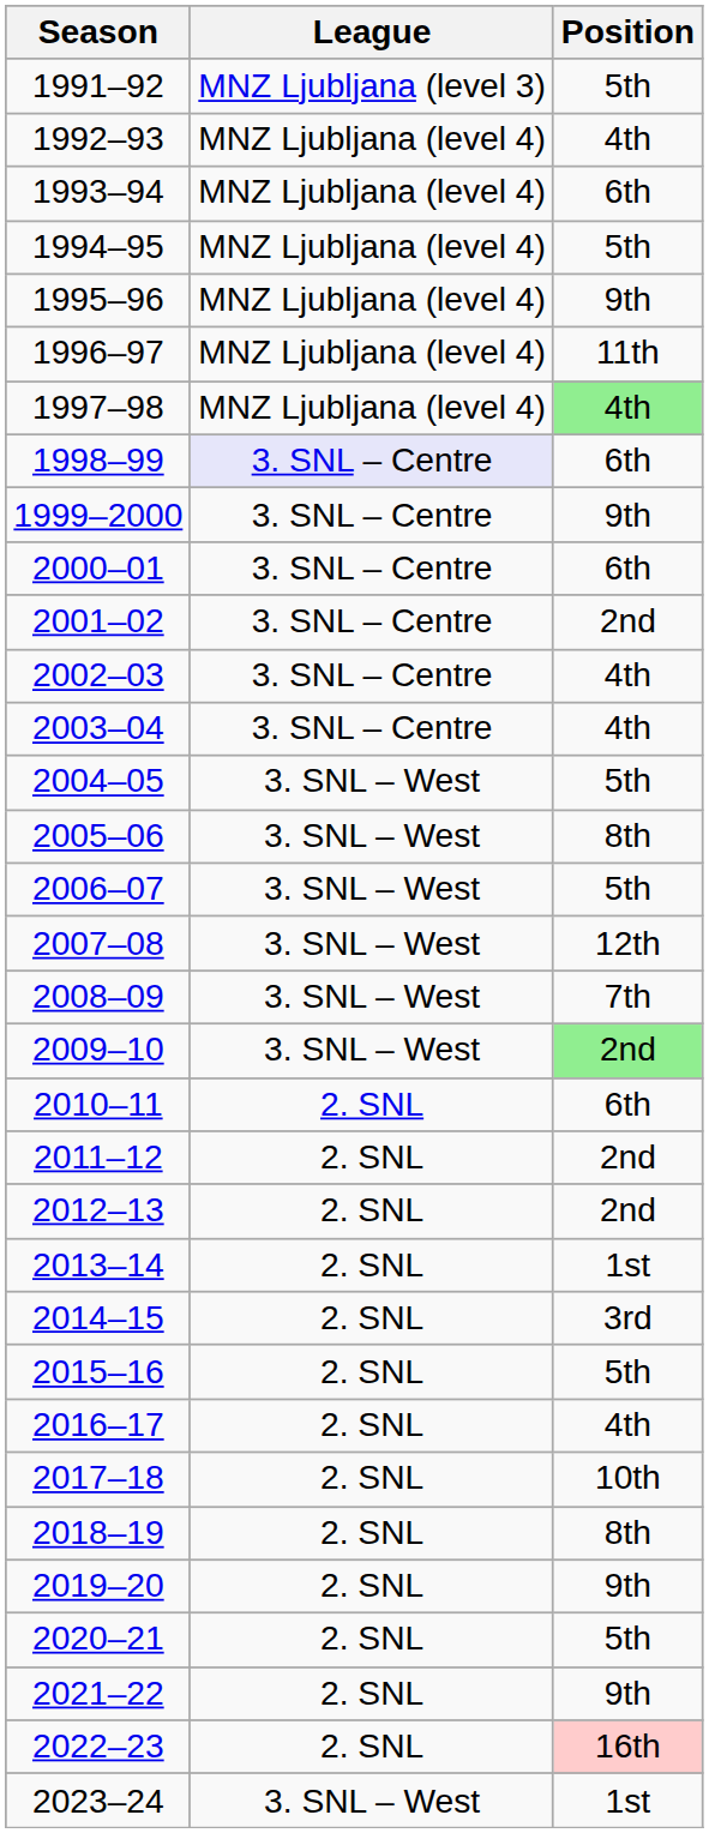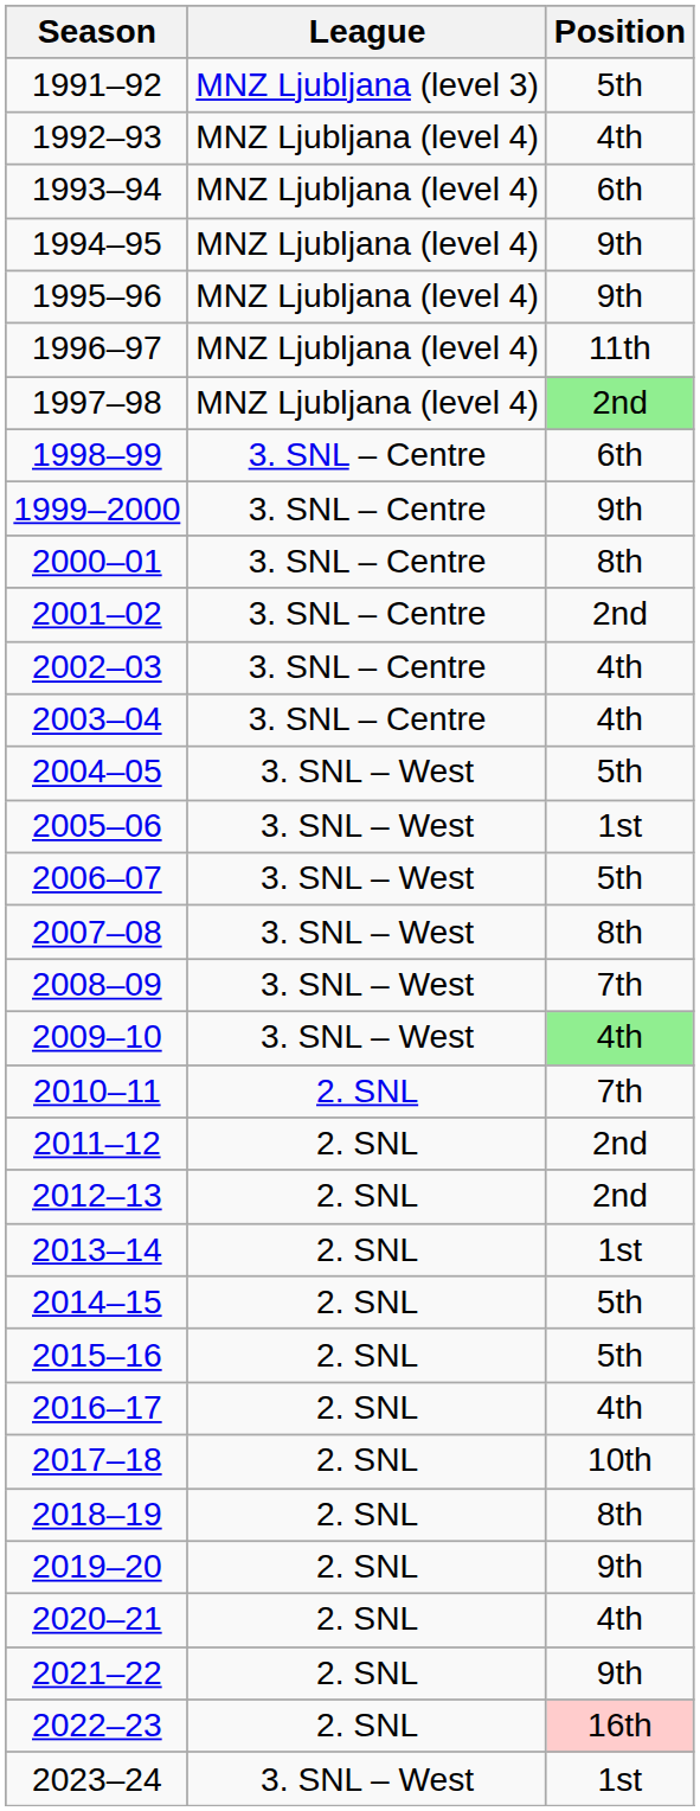1994–95 | Position: 5th -> 9th
1997–98 | Position: 4th -> 2nd
1998–99 | League: lavender background -> no background
2000–01 | Position: 6th -> 8th
2005–06 | Position: 8th -> 1st
2007–08 | Position: 12th -> 8th
2009–10 | Position: 2nd -> 4th
2010–11 | Position: 6th -> 7th
2014–15 | Position: 3rd -> 5th
2020–21 | Position: 5th -> 4th
